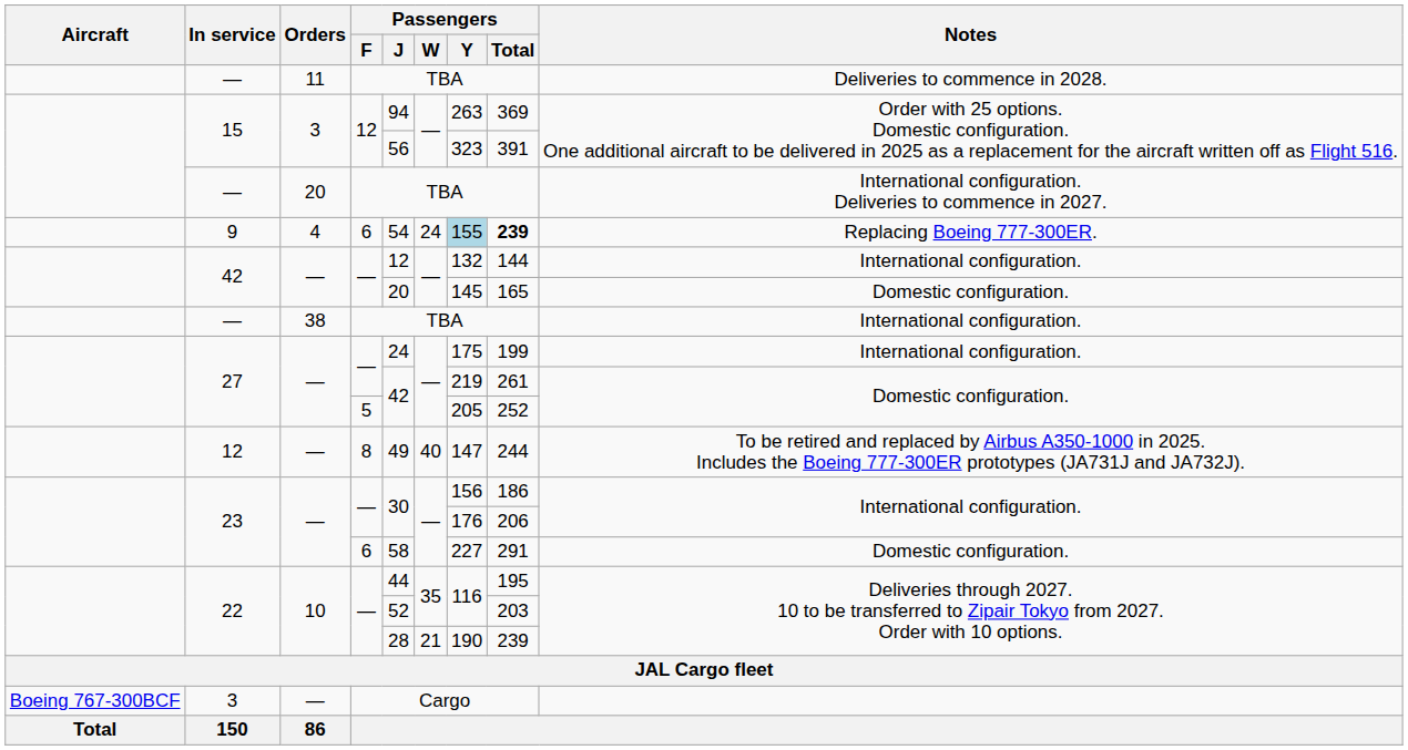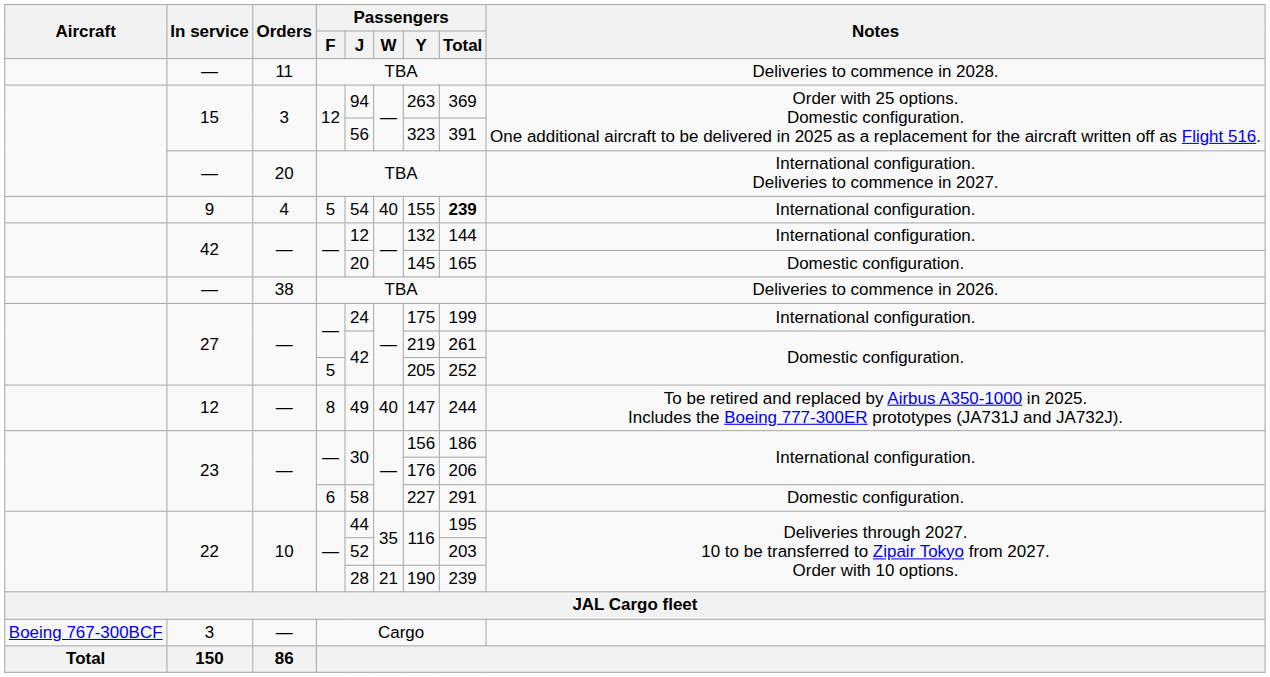9 | Passengers / F: 6 -> 5
9 | Passengers / W: 24 -> 40
9 | Passengers / Y: lightblue background -> no background
9 | Notes: Replacing Boeing 777-300ER. -> International configuration.
— / 38 | Notes: International configuration. -> Deliveries to commence in 2026.
